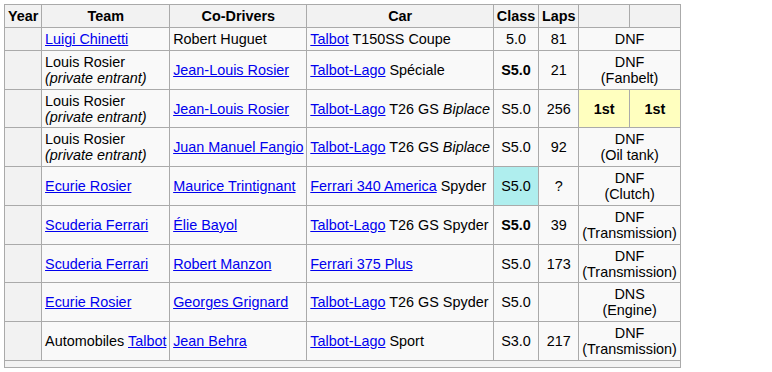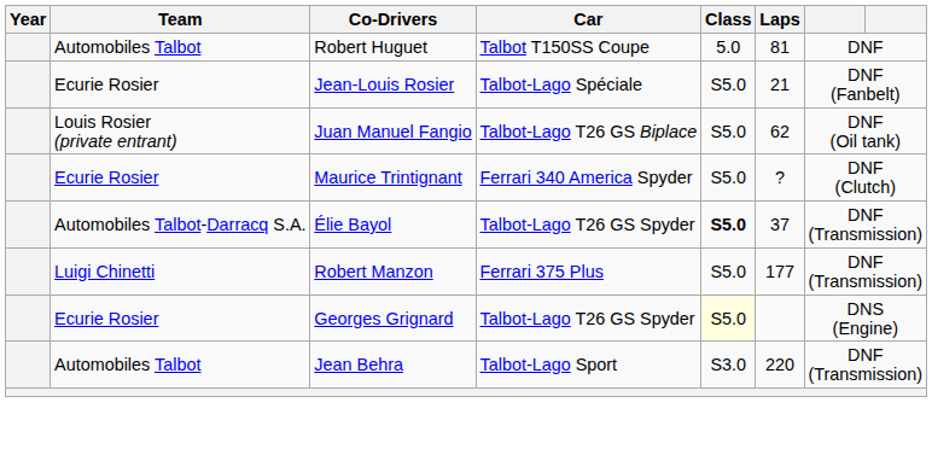Robert Huguet | Team: Luigi Chinetti -> Automobiles Talbot
Jean-Louis Rosier / Talbot-Lago Spéciale | Team: Louis Rosier (private entrant) -> Ecurie Rosier
Jean-Louis Rosier / Talbot-Lago Spéciale | Class: bold -> normal
- row: Louis Rosier (private entrant) | Jean-Louis Rosier | Talbot-Lago T26 GS Biplace | S5.0 | 256 | 1st | 1st
Juan Manuel Fangio | Laps: 92 -> 62
Maurice Trintignant | Class: paleturquoise background -> no background
Élie Bayol | Team: Scuderia Ferrari -> Automobiles Talbot-Darracq S.A.
Élie Bayol | Laps: 39 -> 37
Robert Manzon | Team: Scuderia Ferrari -> Luigi Chinetti
Robert Manzon | Laps: 173 -> 177
Georges Grignard | Class: no background -> lightyellow background
Jean Behra | Laps: 217 -> 220
